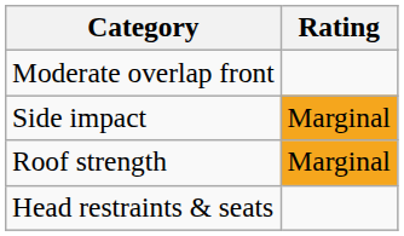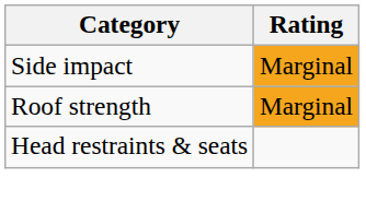- row: Moderate overlap front
